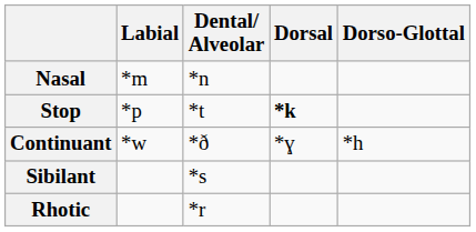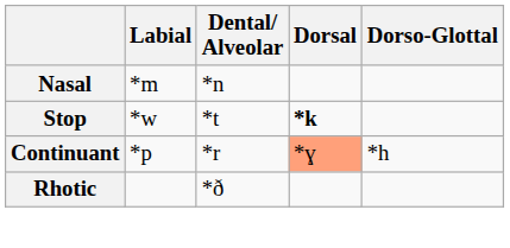Stop | Labial: *p -> *w
Continuant | Labial: *w -> *p
Continuant | Dental/ Alveolar: *ð -> *r
Continuant | Dorsal: no background -> lightsalmon background
- row: Sibilant | *s
Rhotic | Dental/ Alveolar: *r -> *ð
